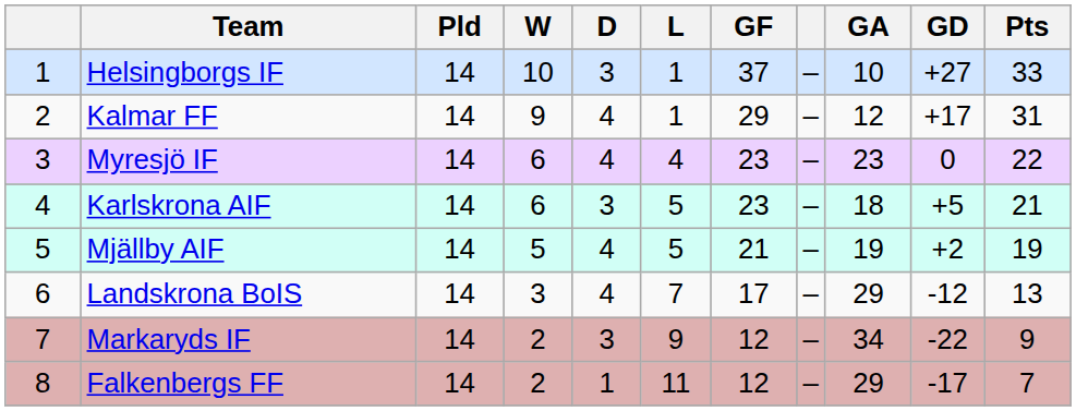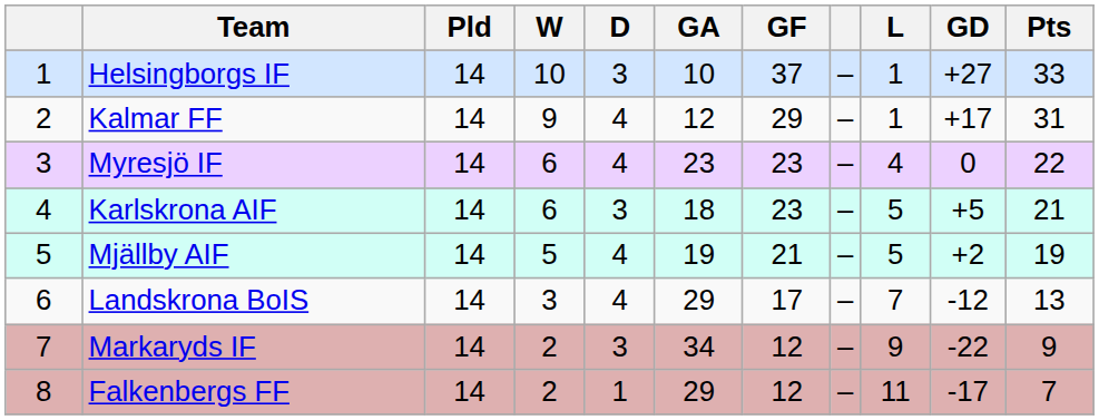columns swapped: L <-> GA
